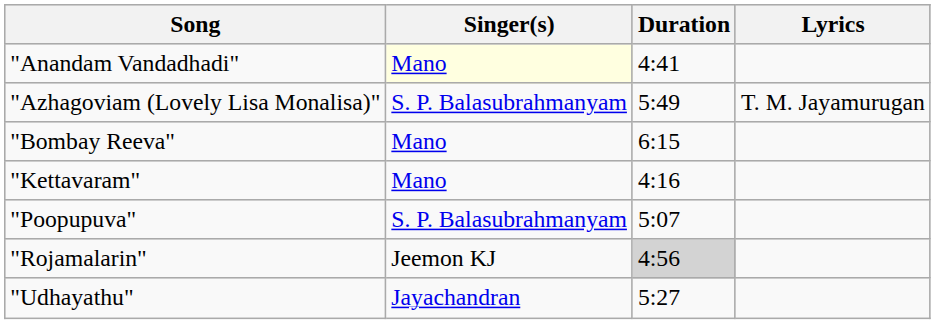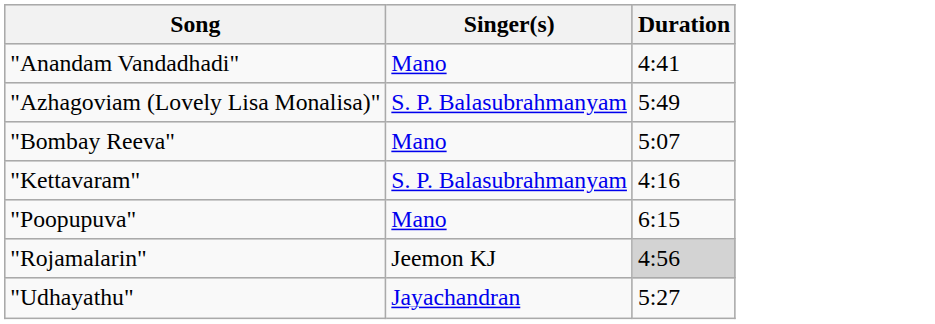- column: Lyrics | T. M. Jayamurugan
"Anandam Vandadhadi" | Singer(s): lightyellow background -> no background
"Bombay Reeva" | Duration: 6:15 -> 5:07
"Kettavaram" | Singer(s): Mano -> S. P. Balasubrahmanyam
"Poopupuva" | Singer(s): S. P. Balasubrahmanyam -> Mano
"Poopupuva" | Duration: 5:07 -> 6:15
